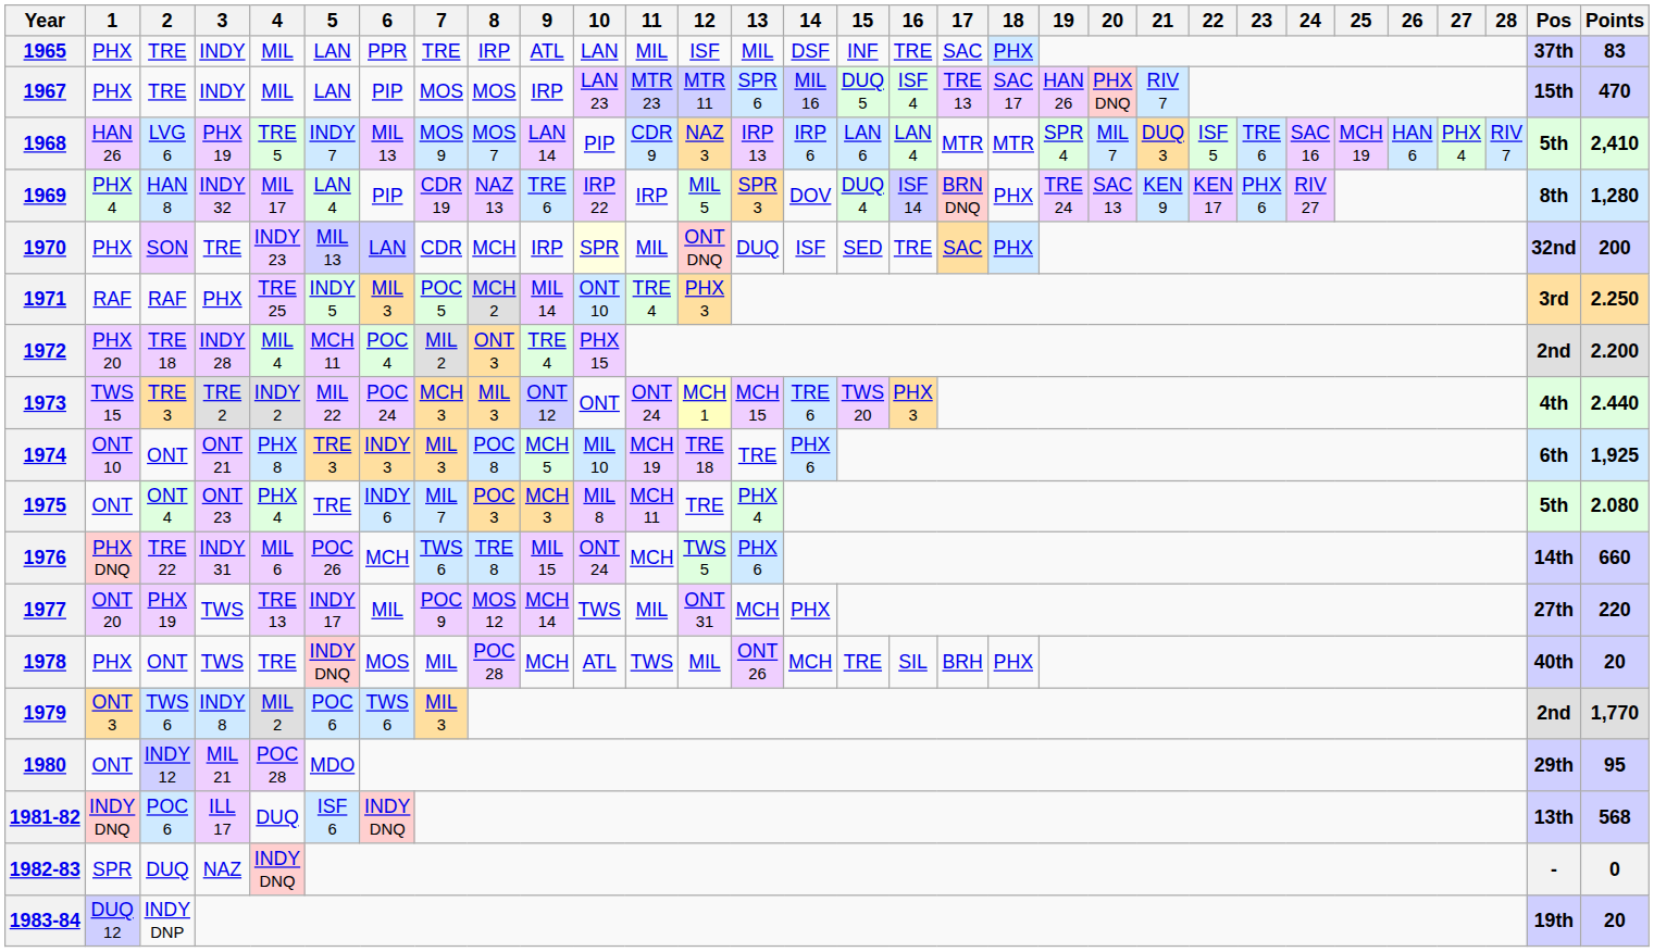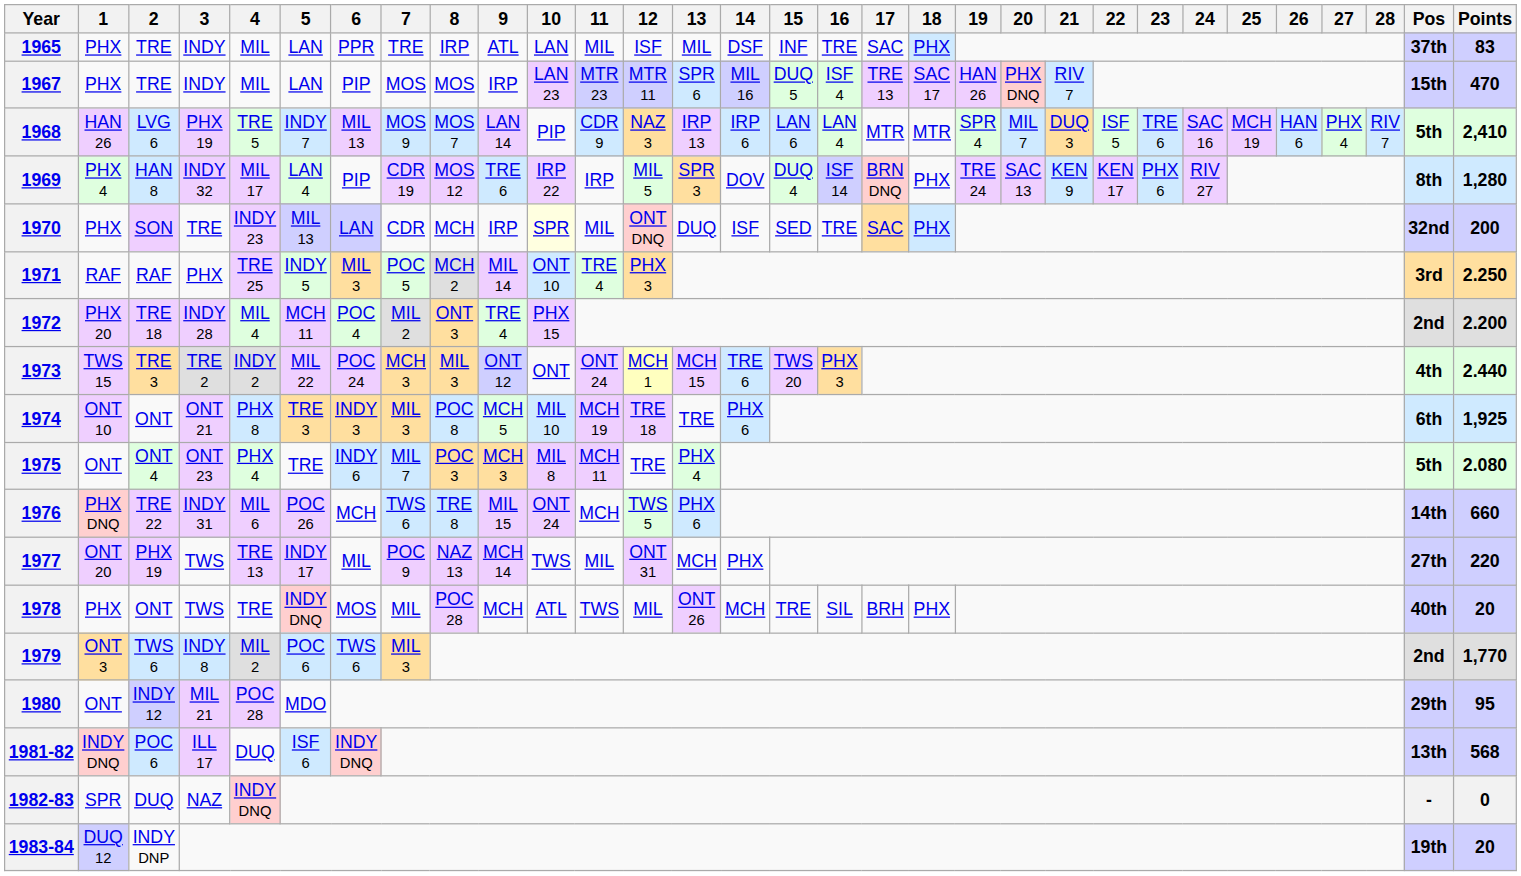1969 | 8: NAZ 13 -> MOS 12
1977 | 8: MOS 12 -> NAZ 13
